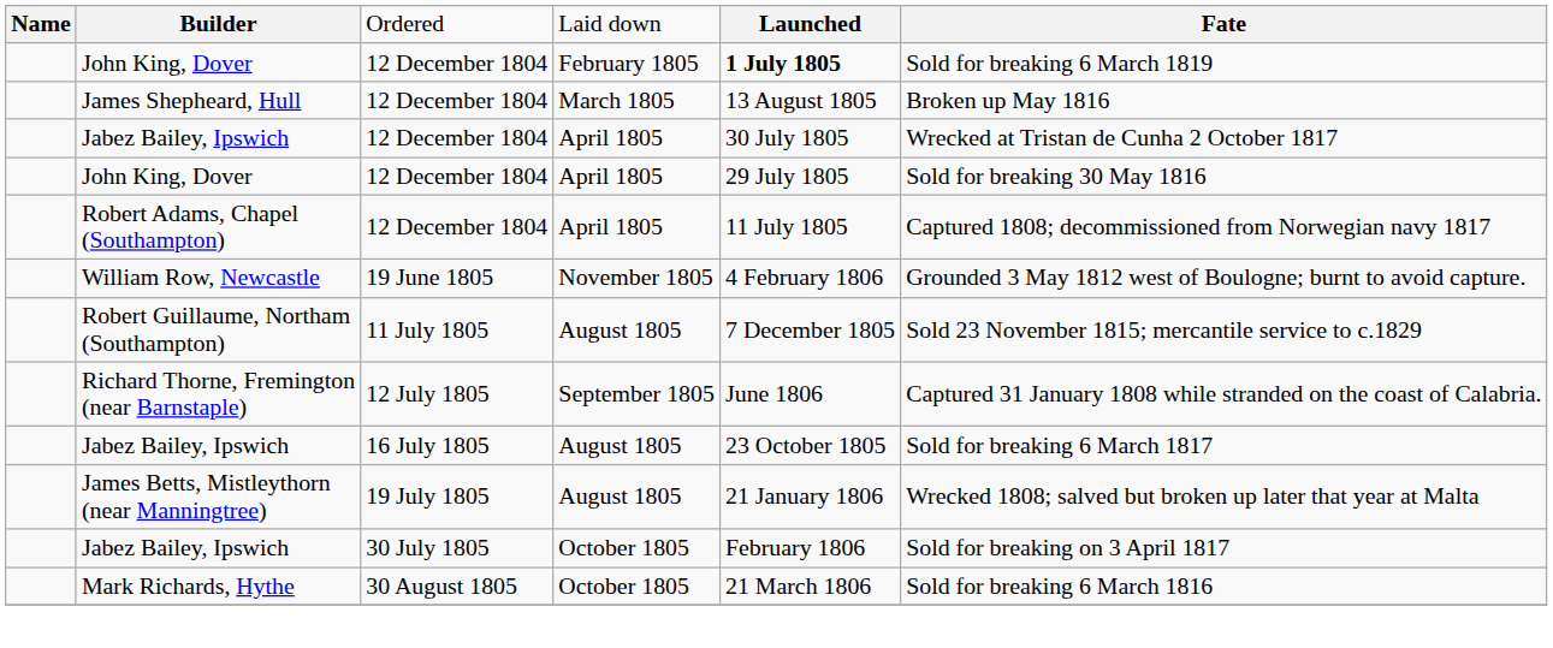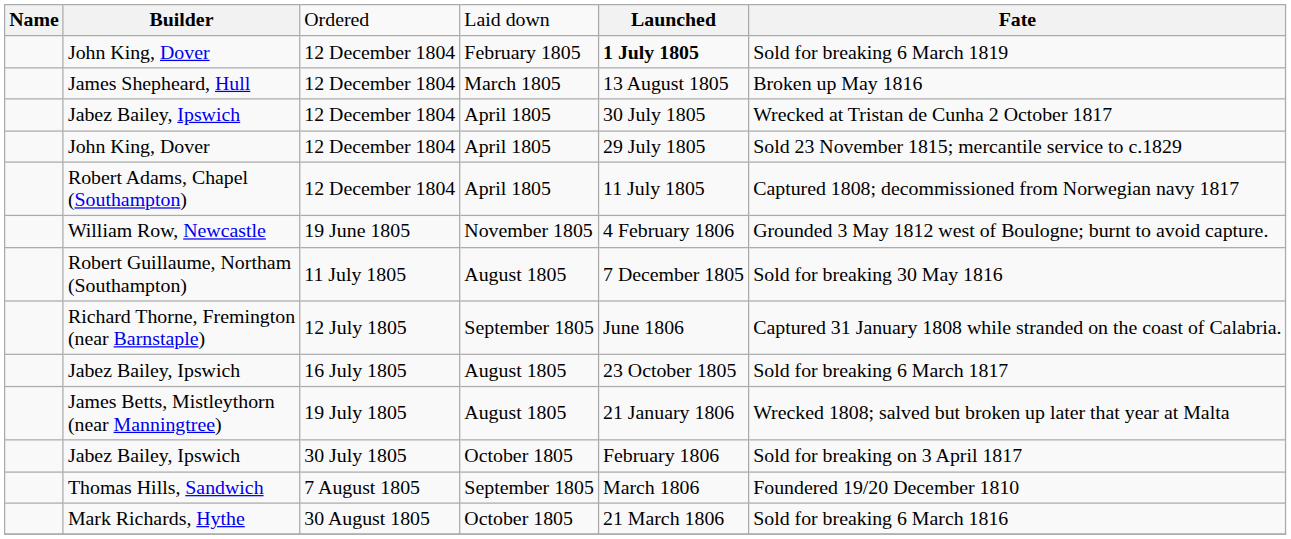John King, Dover / April 1805 | column 6: Sold for breaking 30 May 1816 -> Sold 23 November 1815; mercantile service to c.1829
Robert Guillaume, Northam (Southampton) | column 6: Sold 23 November 1815; mercantile service to c.1829 -> Sold for breaking 30 May 1816
+ row: Thomas Hills, Sandwich | 7 August 1805 | September 1805 | March 1806 | Foundered 19/20 December 1810
